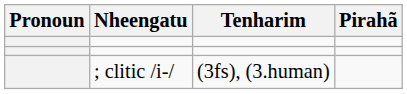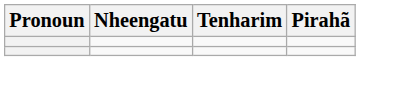- row: ; clitic /i-/ | (3fs), (3.human)
